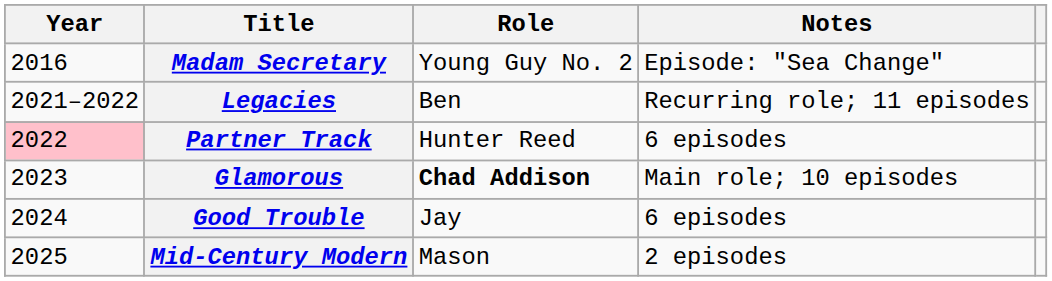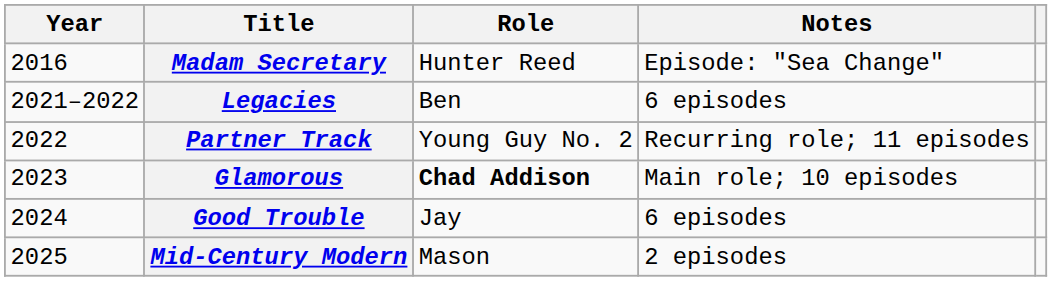Madam Secretary | Role: Young Guy No. 2 -> Hunter Reed
Legacies | Notes: Recurring role; 11 episodes -> 6 episodes
Partner Track | Year: pink background -> no background
Partner Track | Role: Hunter Reed -> Young Guy No. 2
Partner Track | Notes: 6 episodes -> Recurring role; 11 episodes
